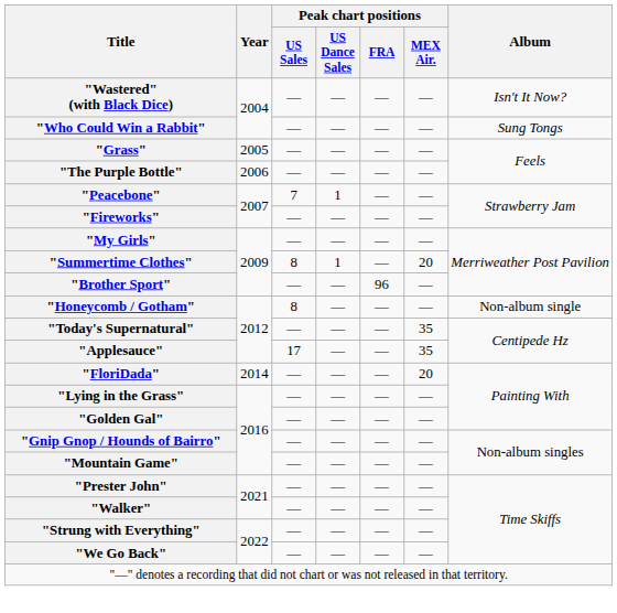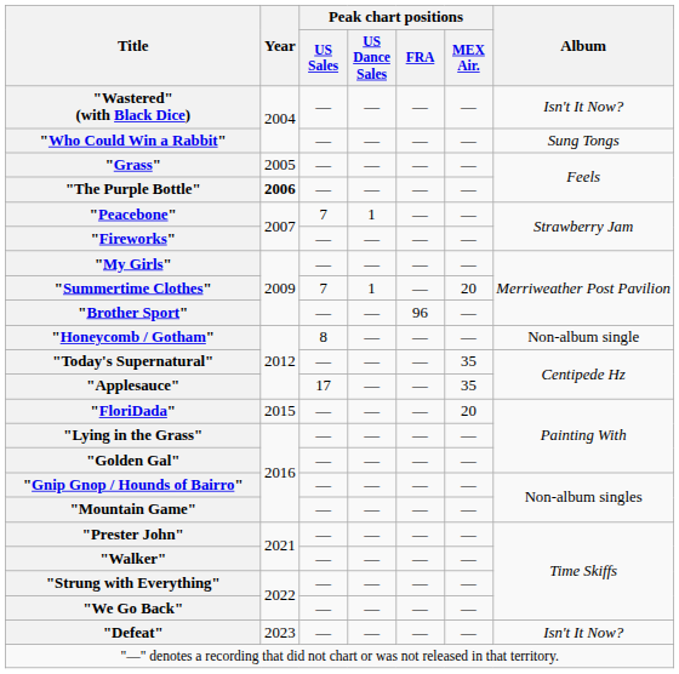"The Purple Bottle" | Year: normal -> bold
"Summertime Clothes" | Peak chart positions / US Sales: 8 -> 7
"FloriDada" | Year: 2014 -> 2015
+ row: "Defeat" | 2023 | — | — | — | — | Isn't It Now?
